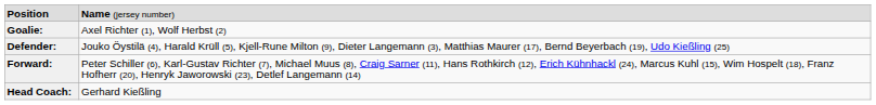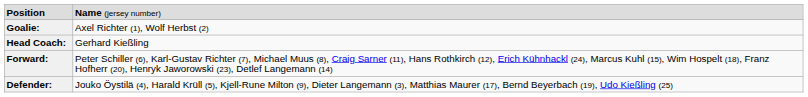rows swapped: Defender: <-> Head Coach:
